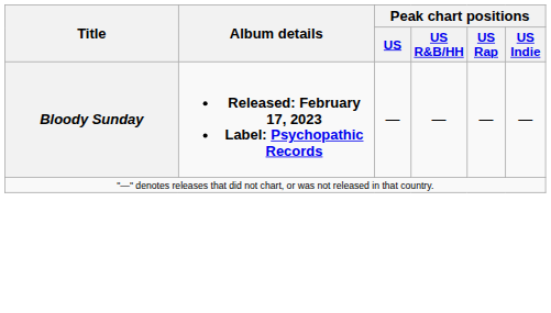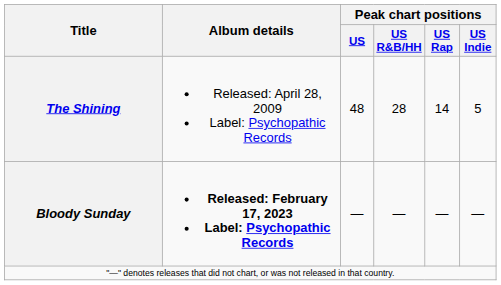+ row: The Shining | Released: April 28, 2009 Label: Psychopathic Records | 48 | 28 | 14 | 5
